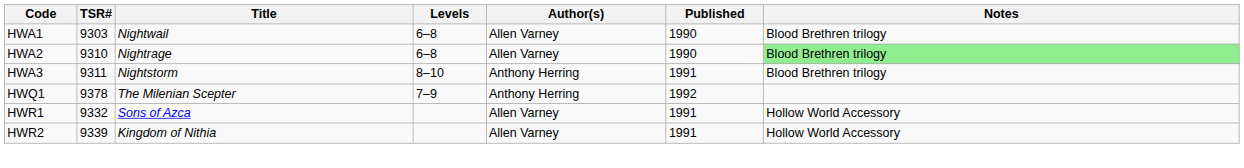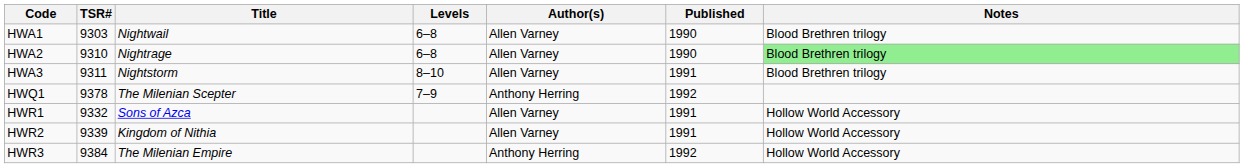HWA3 | Author(s): Anthony Herring -> Allen Varney
+ row: HWR3 | 9384 | The Milenian Empire | Anthony Herring | 1992 | Hollow World Accessory
